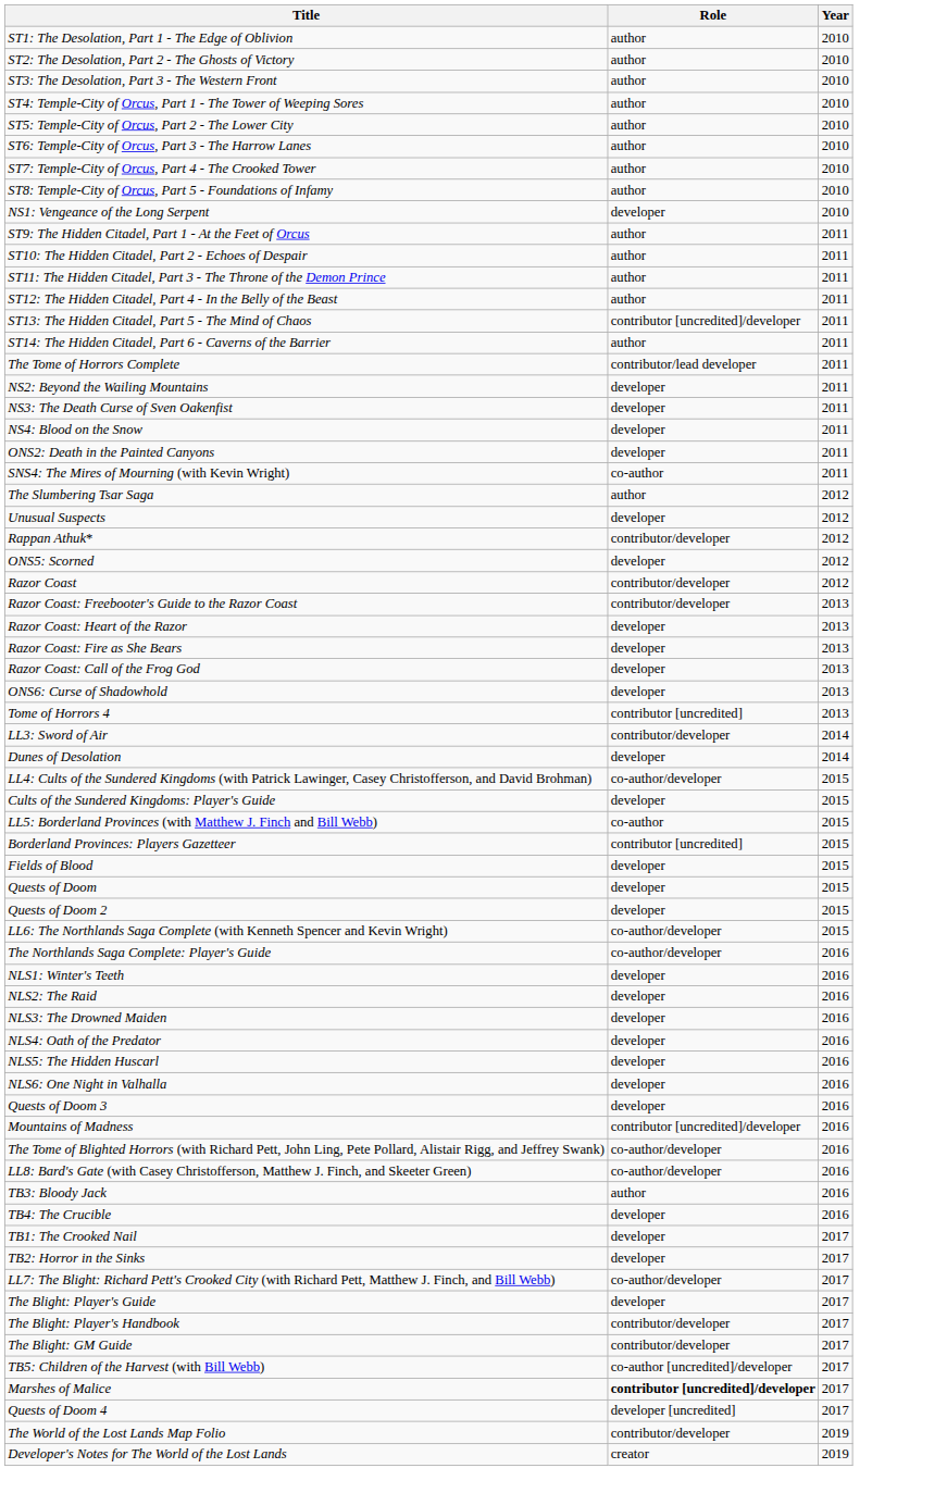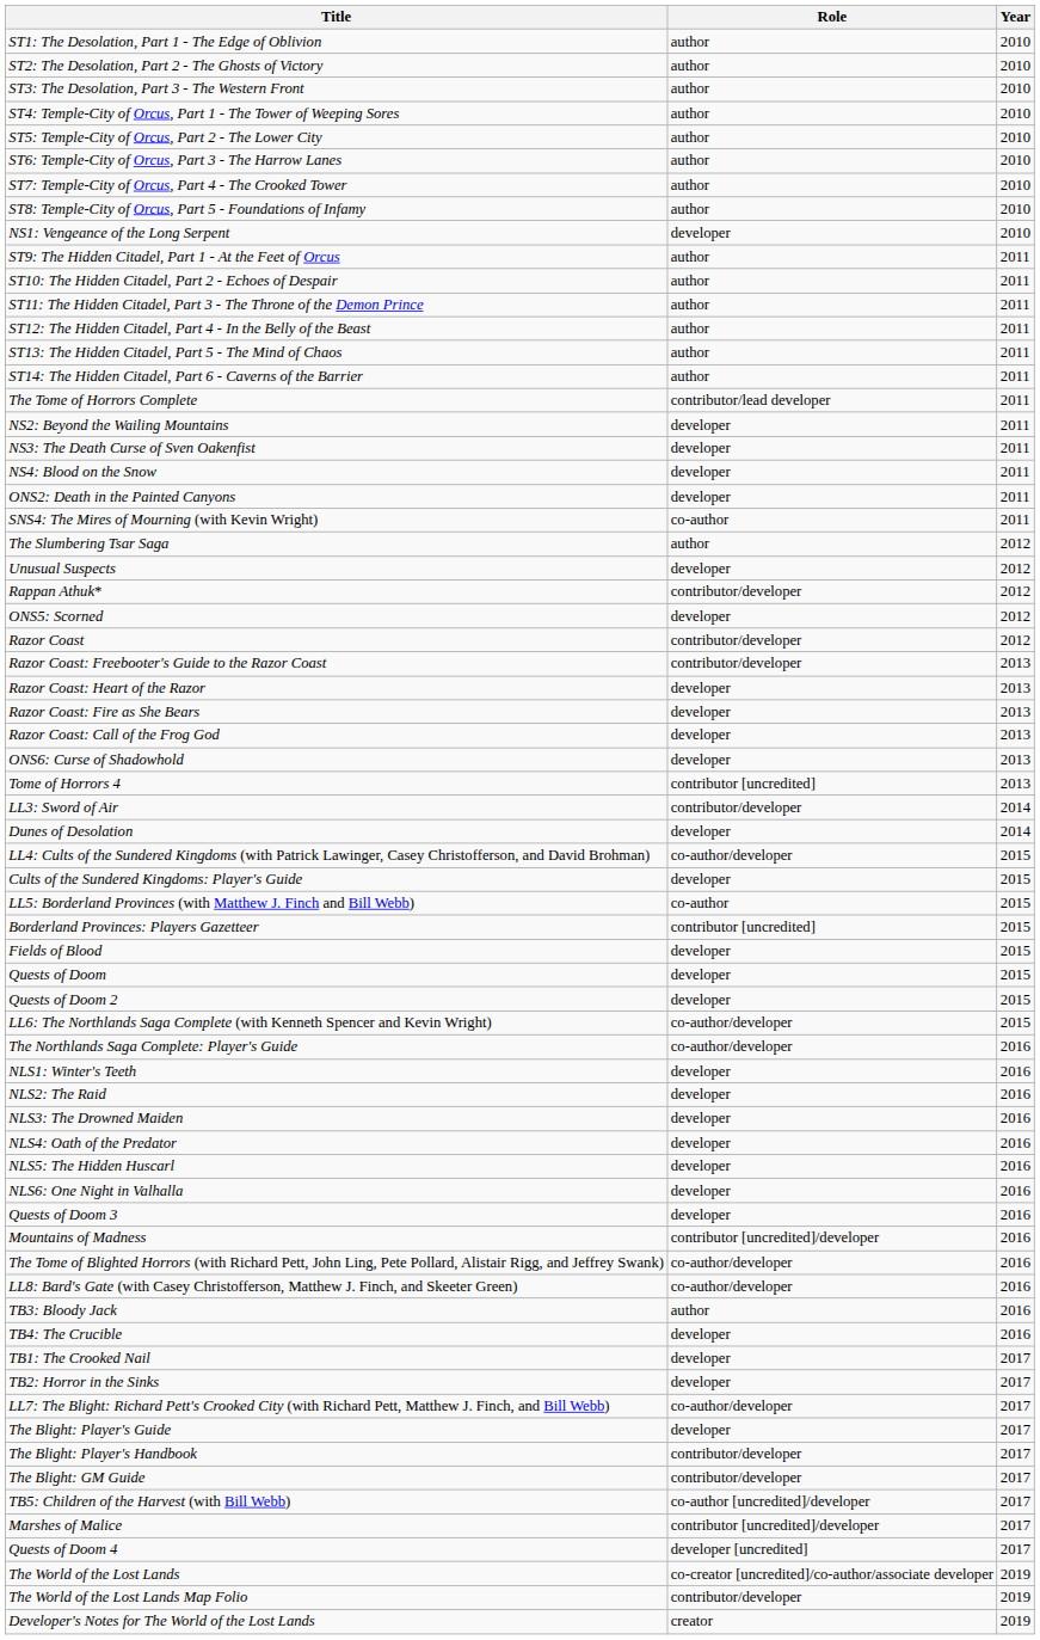ST13: The Hidden Citadel, Part 5 - The Mind of Chaos | Role: contributor [uncredited]/developer -> author
Marshes of Malice | Role: bold -> normal
+ row: The World of the Lost Lands | co-creator [uncredited]/co-author/associate developer | 2019
